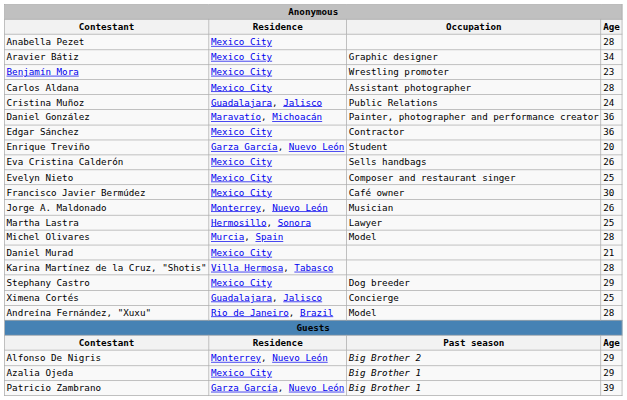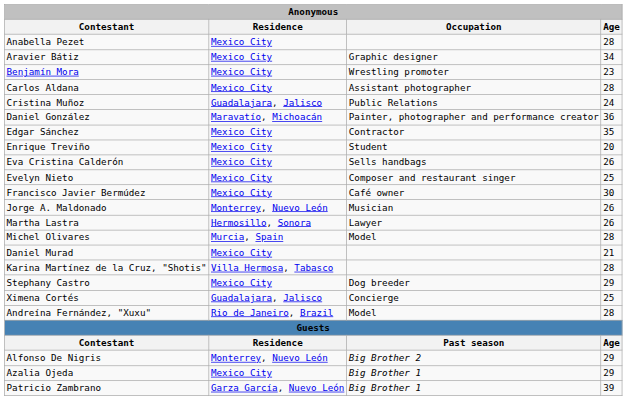Edgar Sánchez | Age: 36 -> 35
Enrique Treviño | Residence: Garza García, Nuevo León -> Mexico City
Martha Lastra | Age: 25 -> 26
